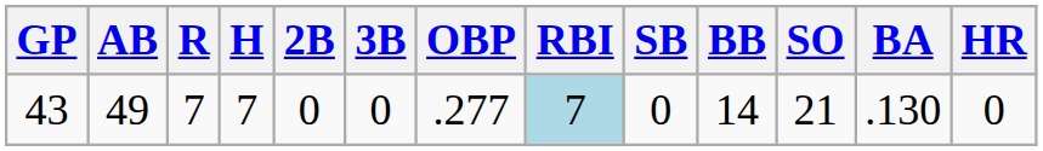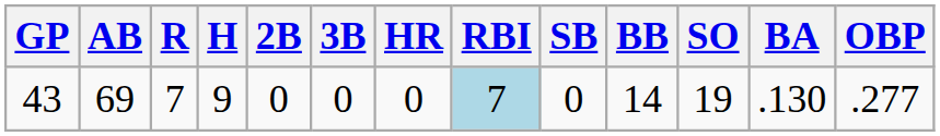columns swapped: HR <-> OBP
43 | AB: 49 -> 69
43 | H: 7 -> 9
43 | SO: 21 -> 19
